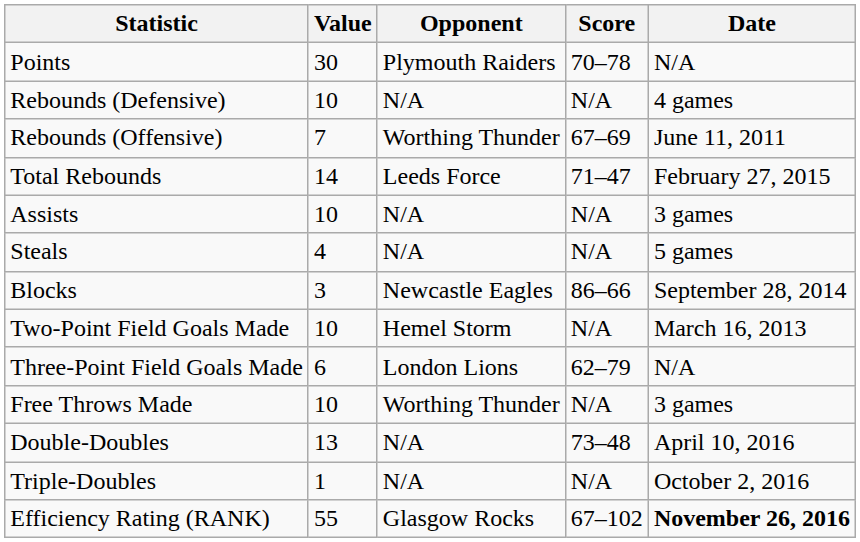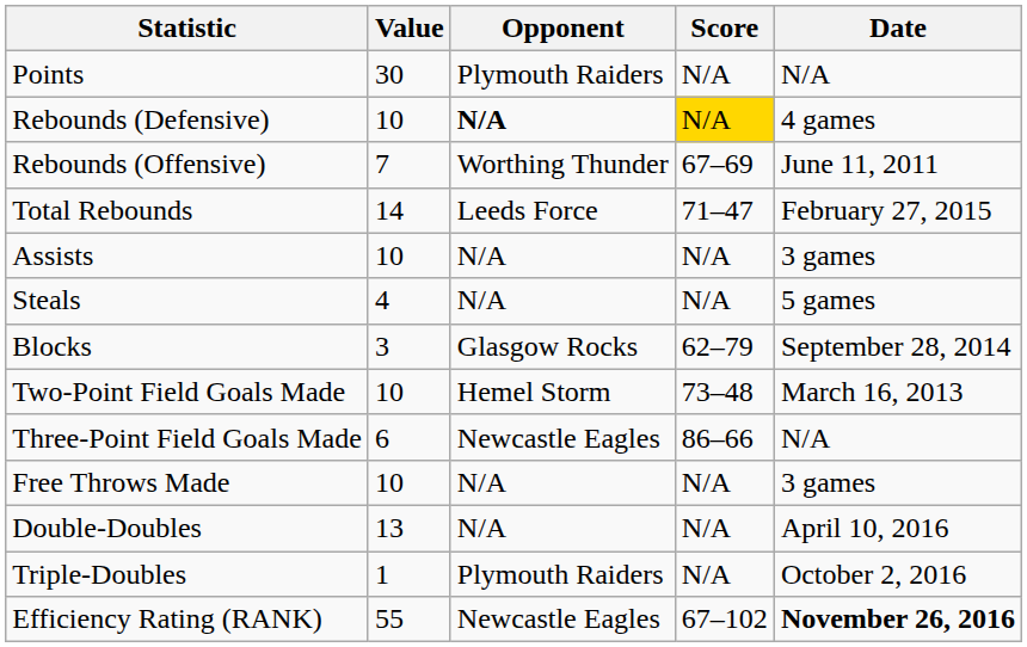Points | Score: 70–78 -> N/A
Rebounds (Defensive) | Opponent: normal -> bold
Rebounds (Defensive) | Score: no background -> gold background
Blocks | Opponent: Newcastle Eagles -> Glasgow Rocks
Blocks | Score: 86–66 -> 62–79
Two-Point Field Goals Made | Score: N/A -> 73–48
Three-Point Field Goals Made | Opponent: London Lions -> Newcastle Eagles
Three-Point Field Goals Made | Score: 62–79 -> 86–66
Free Throws Made | Opponent: Worthing Thunder -> N/A
Double-Doubles | Score: 73–48 -> N/A
Triple-Doubles | Opponent: N/A -> Plymouth Raiders
Efficiency Rating (RANK) | Opponent: Glasgow Rocks -> Newcastle Eagles
